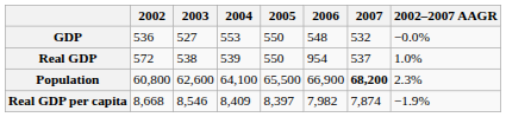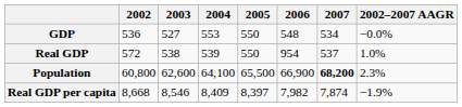GDP | 2007: 532 -> 534
